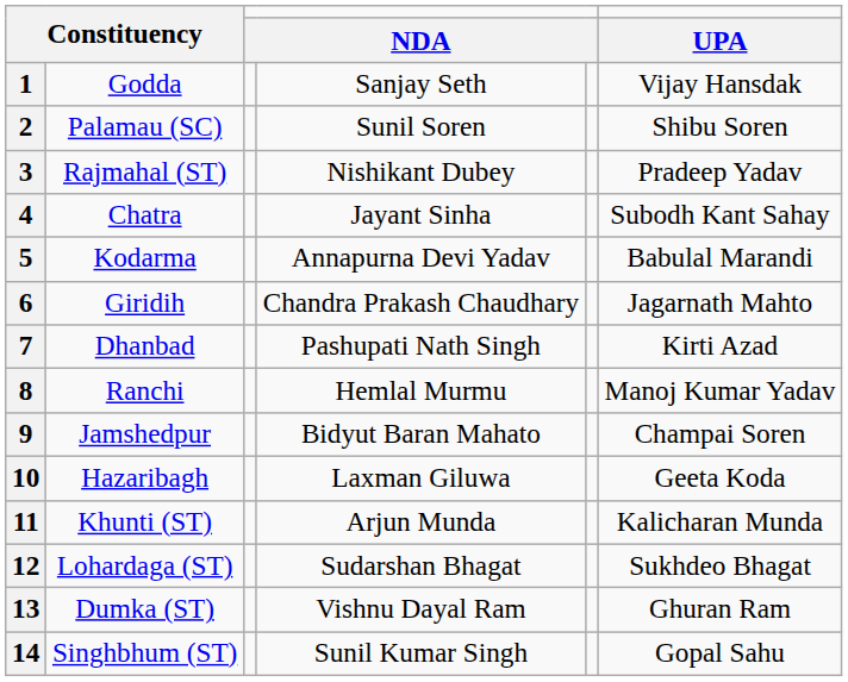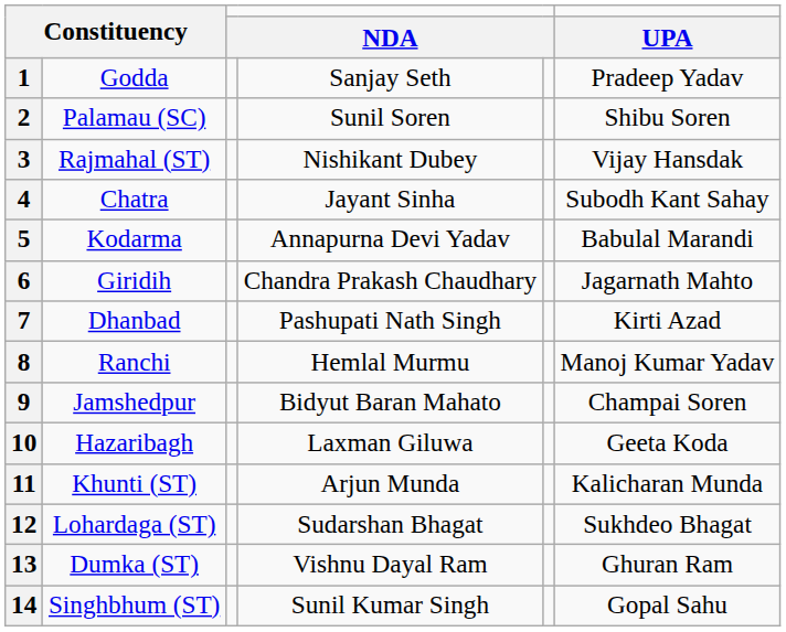1 | column 6: Vijay Hansdak -> Pradeep Yadav
3 | column 6: Pradeep Yadav -> Vijay Hansdak
